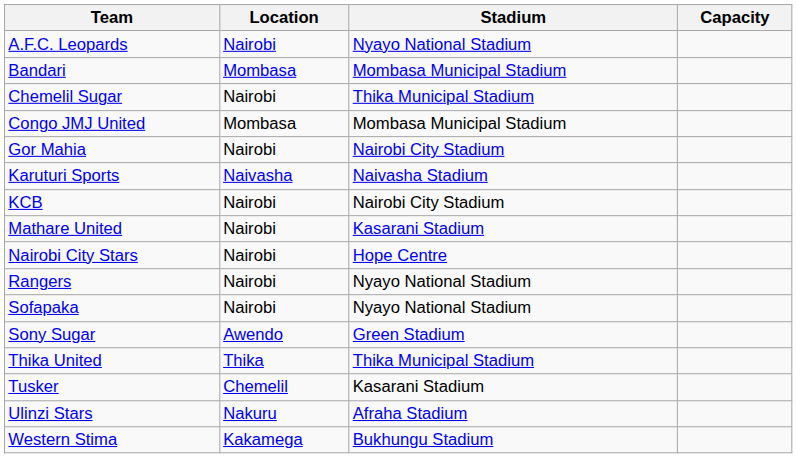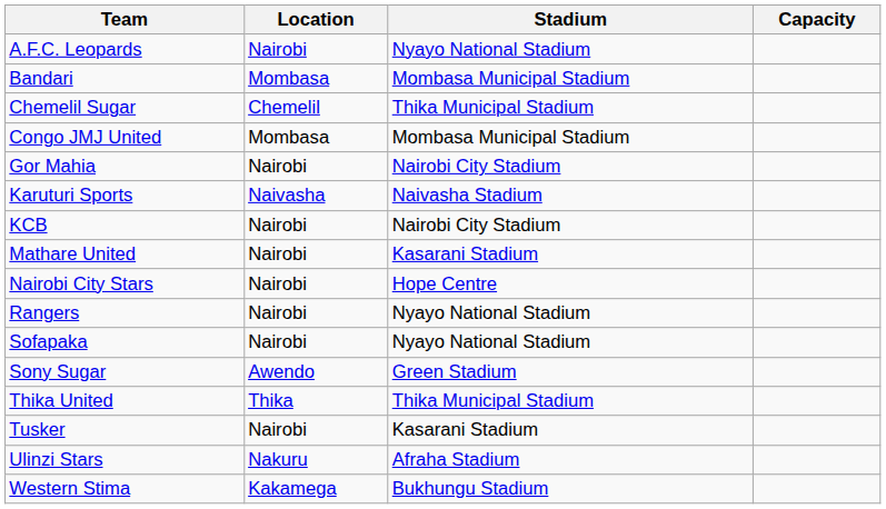Chemelil Sugar | Location: Nairobi -> Chemelil
Tusker | Location: Chemelil -> Nairobi
